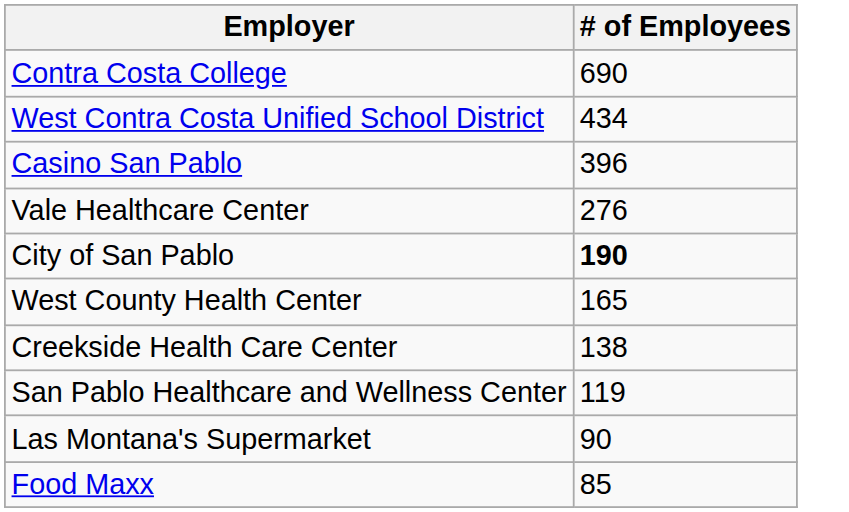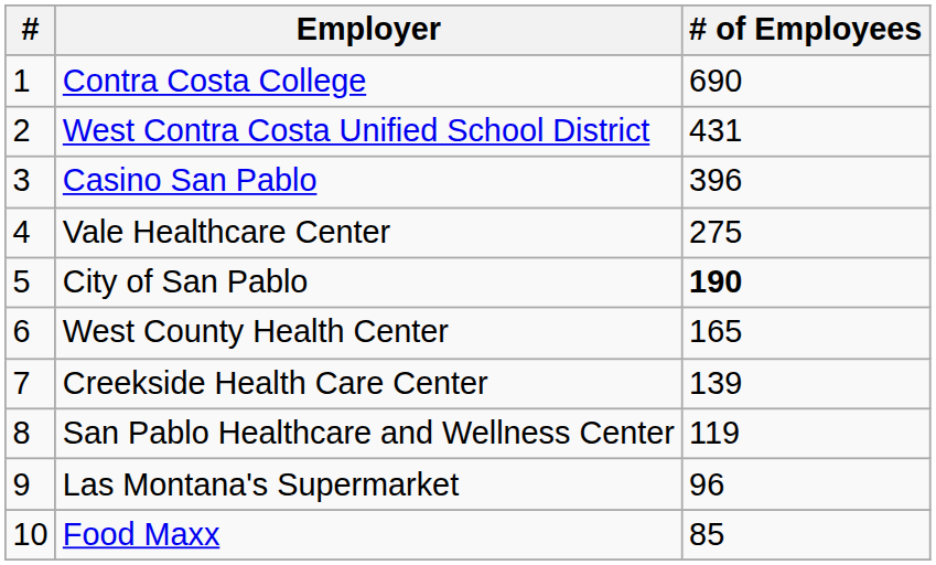+ column: # | 1 | 2 | 3 | 4 | 5 | 6 | 7 | 8 | 9 | 10
West Contra Costa Unified School District | # of Employees: 434 -> 431
Vale Healthcare Center | # of Employees: 276 -> 275
Creekside Health Care Center | # of Employees: 138 -> 139
Las Montana's Supermarket | # of Employees: 90 -> 96
